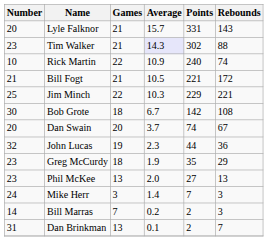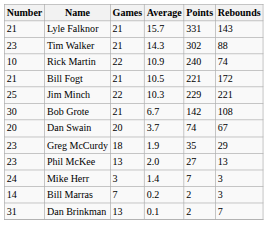Lyle Falknor | Number: 20 -> 21
Tim Walker | Average: lavender background -> no background
Bob Grote | Games: 18 -> 21
- row: 32 | John Lucas | 19 | 2.3 | 44 | 36
